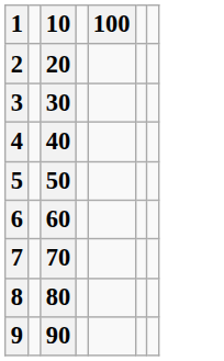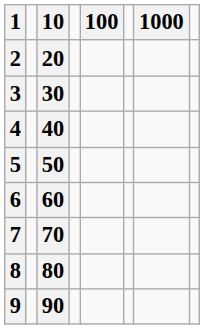+ column: 1000
